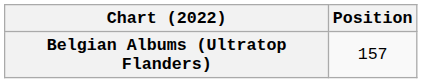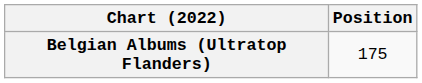Belgian Albums (Ultratop Flanders) | Position: 157 -> 175
